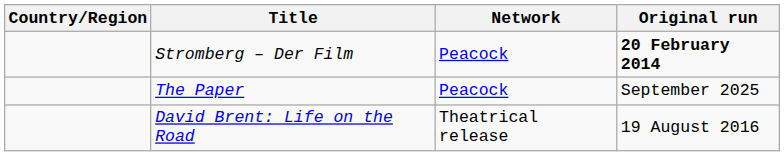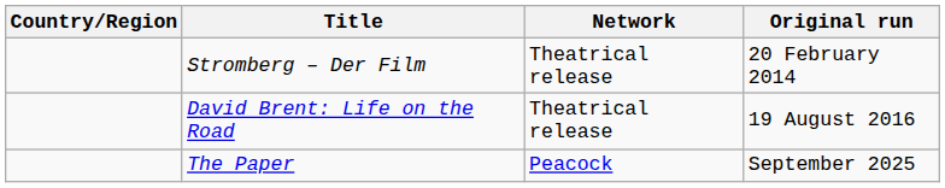Stromberg – Der Film | Network: Peacock -> Theatrical release
Stromberg – Der Film | Original run: bold -> normal
rows swapped: David Brent: Life on the Road <-> The Paper
